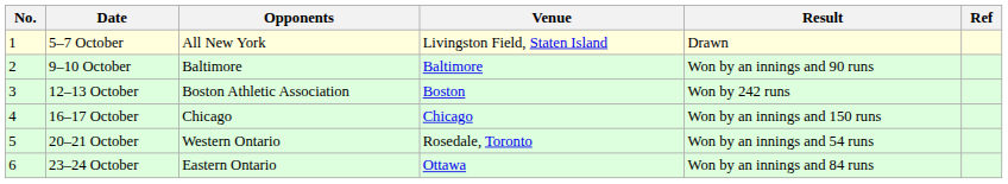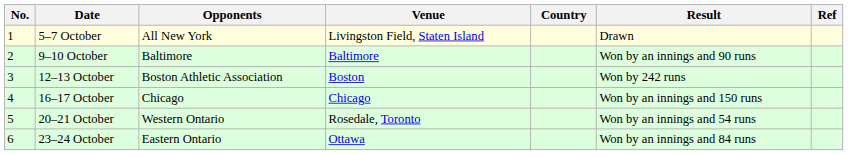+ column: Country
